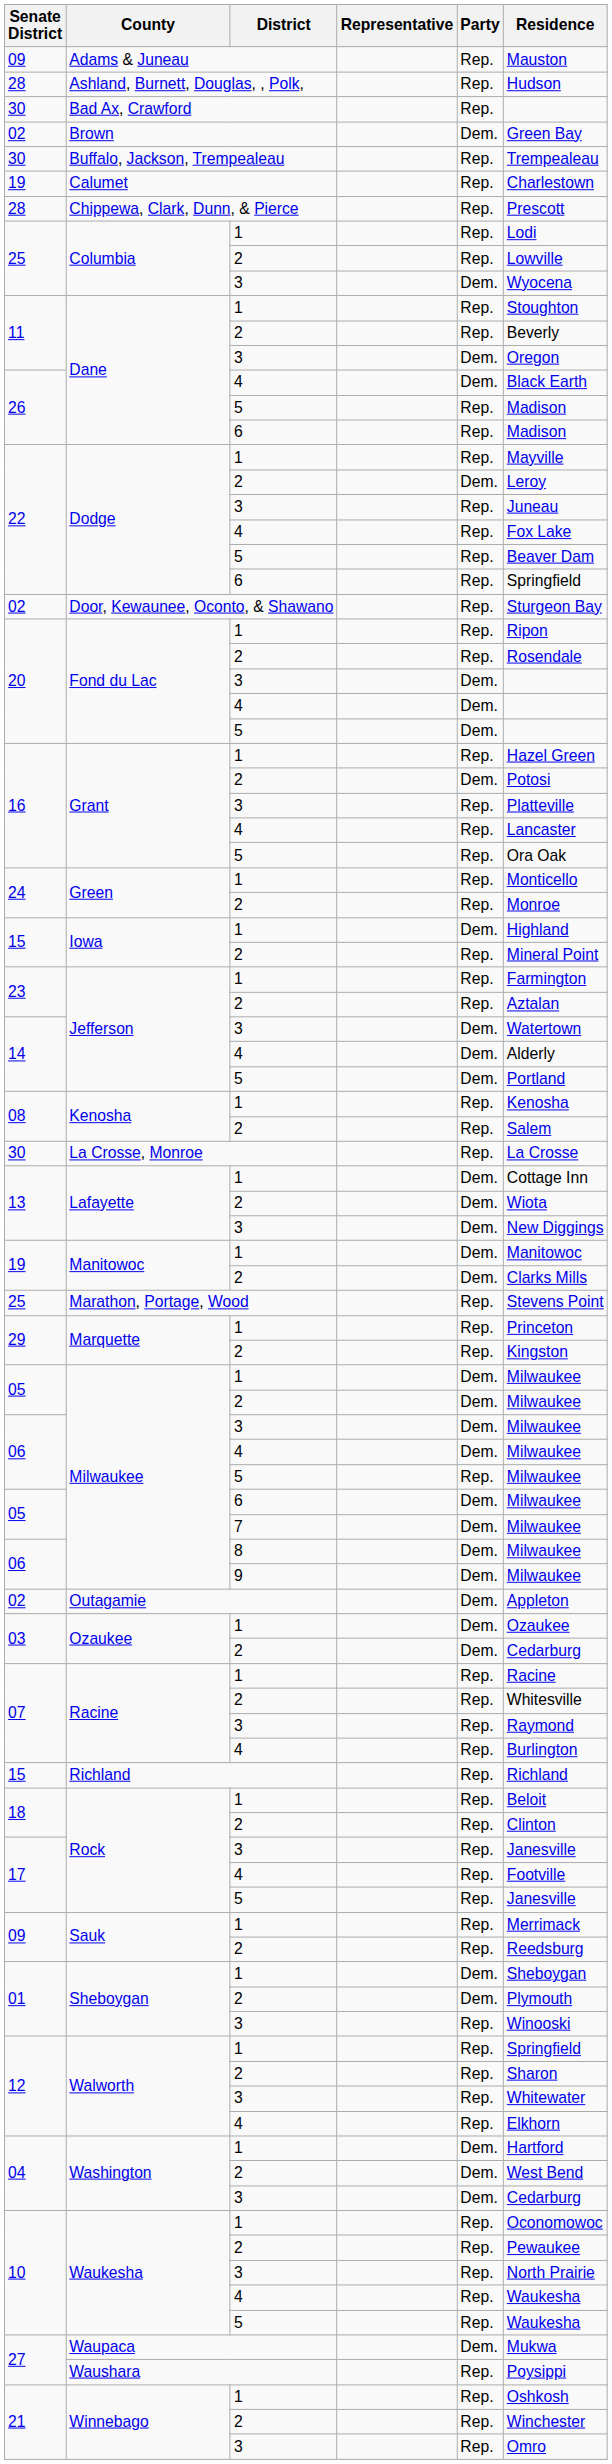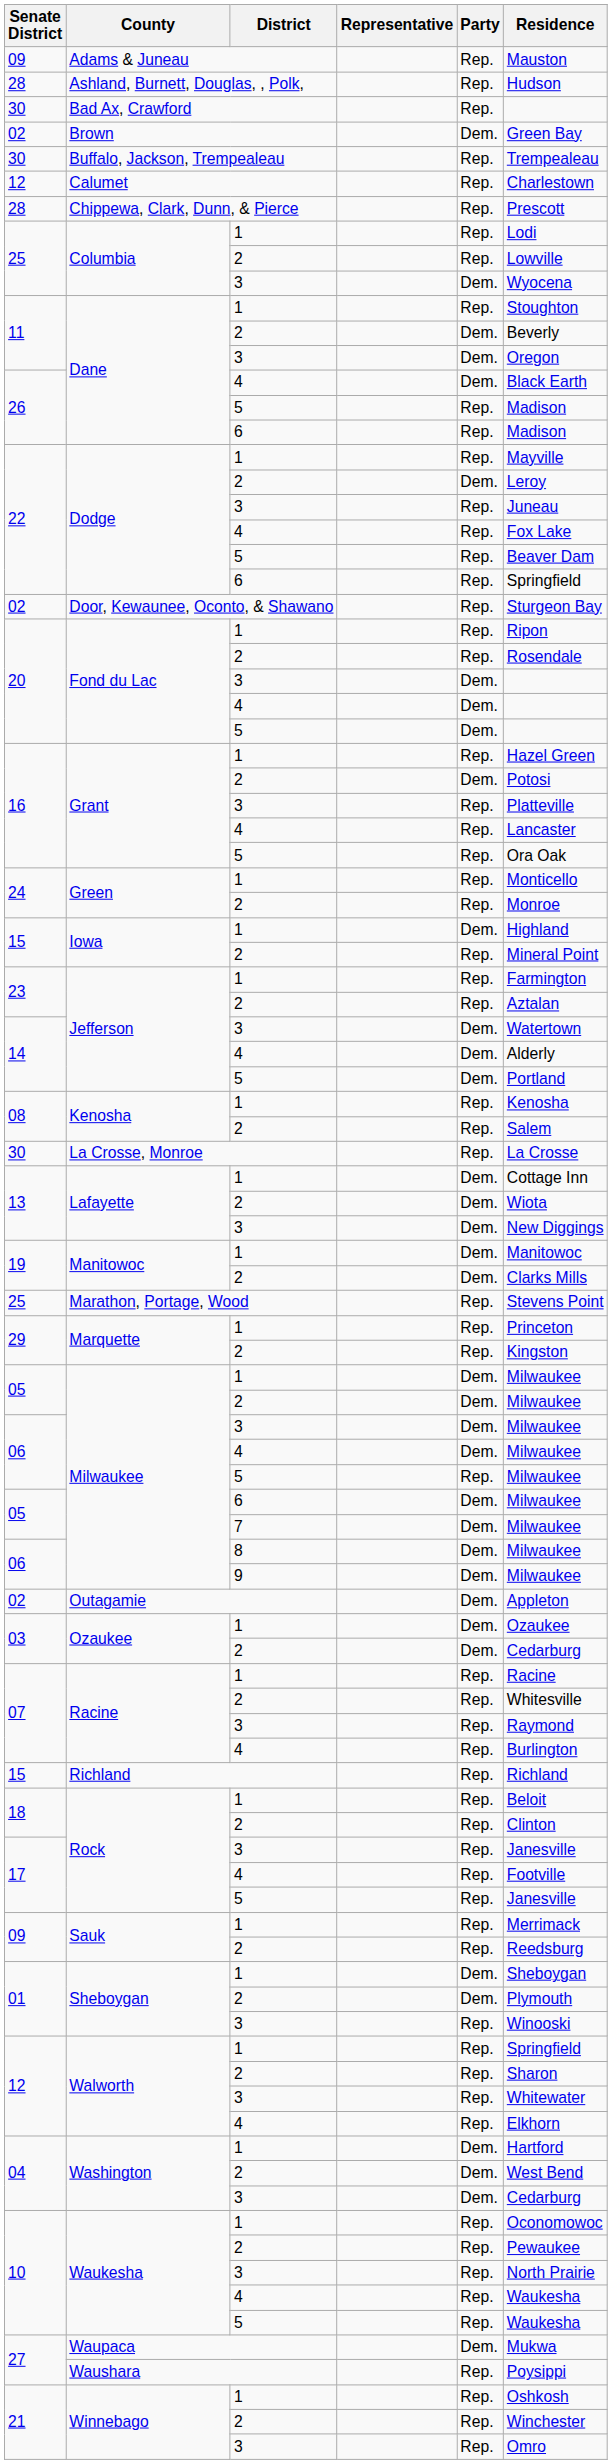Calumet | Senate District: 19 -> 12
Dane / 2 | Party: Rep. -> Dem.
